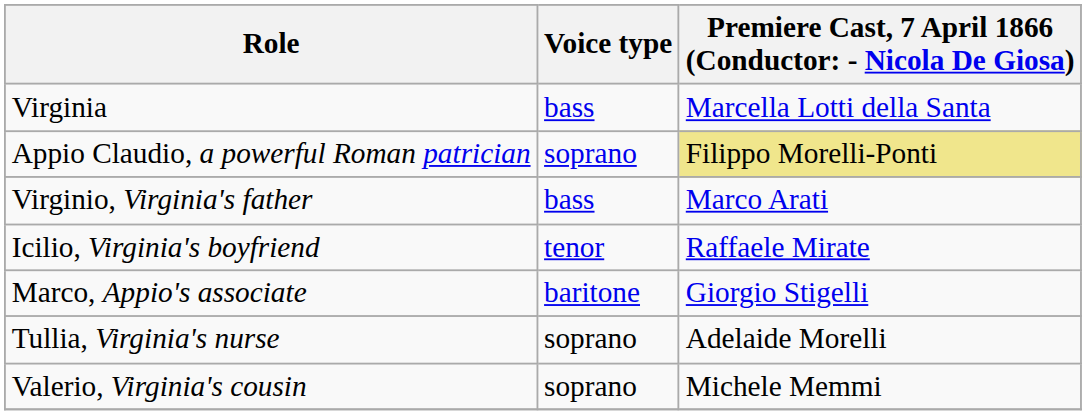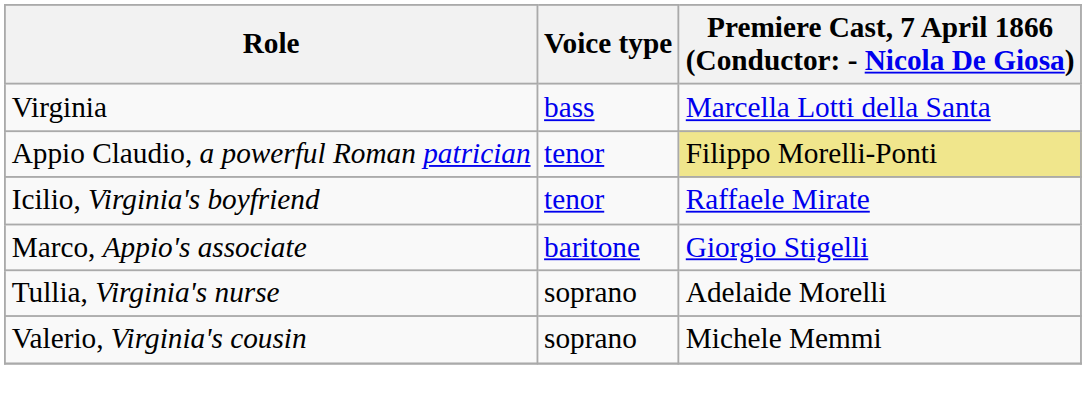Appio Claudio, a powerful Roman patrician | Voice type: soprano -> tenor
- row: Virginio, Virginia's father | bass | Marco Arati
